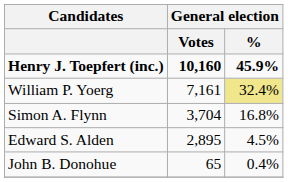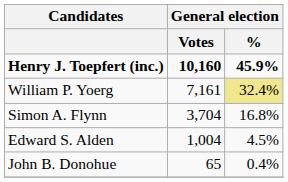Edward S. Alden | General election / Votes: 2,895 -> 1,004
